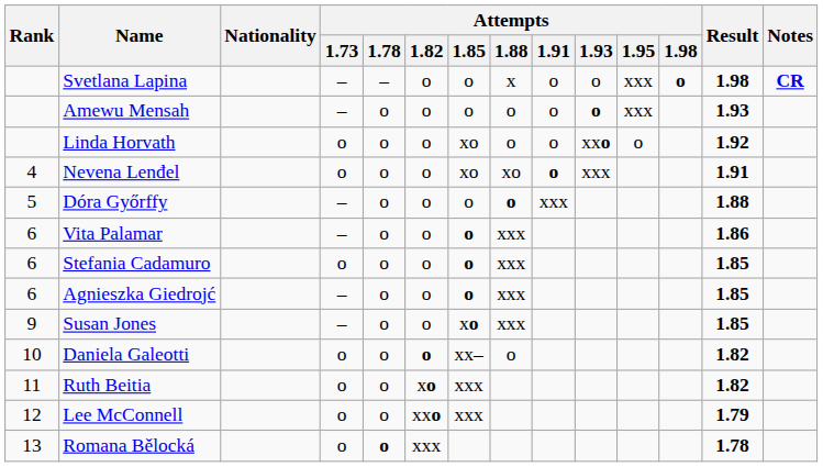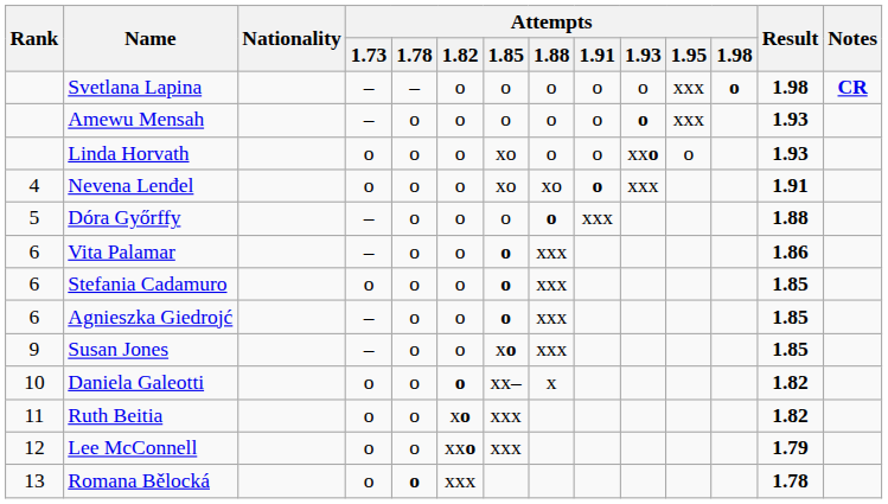Svetlana Lapina | Attempts / 1.88: x -> o
Linda Horvath | Result: 1.92 -> 1.93
Daniela Galeotti | Attempts / 1.88: o -> x
